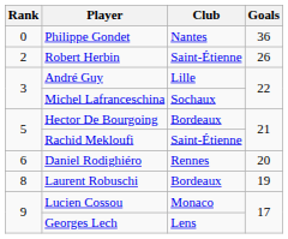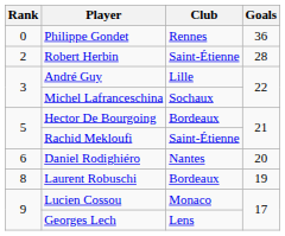Philippe Gondet | Club: Nantes -> Rennes
Robert Herbin | Goals: 26 -> 28
Daniel Rodighiéro | Club: Rennes -> Nantes
